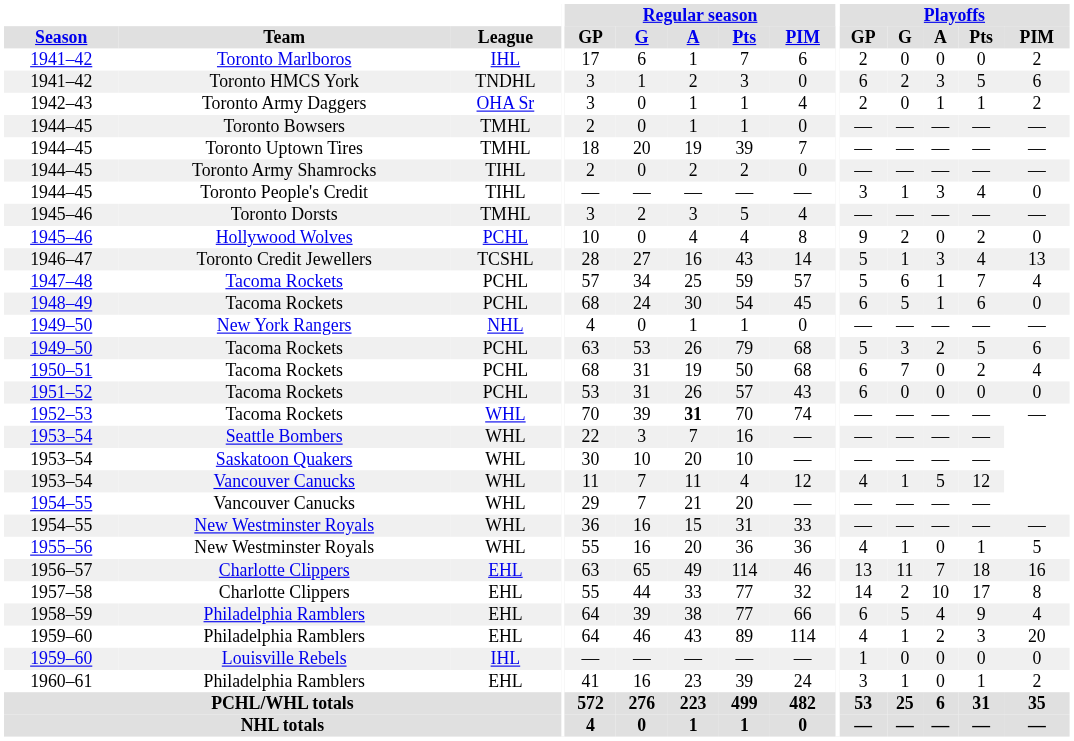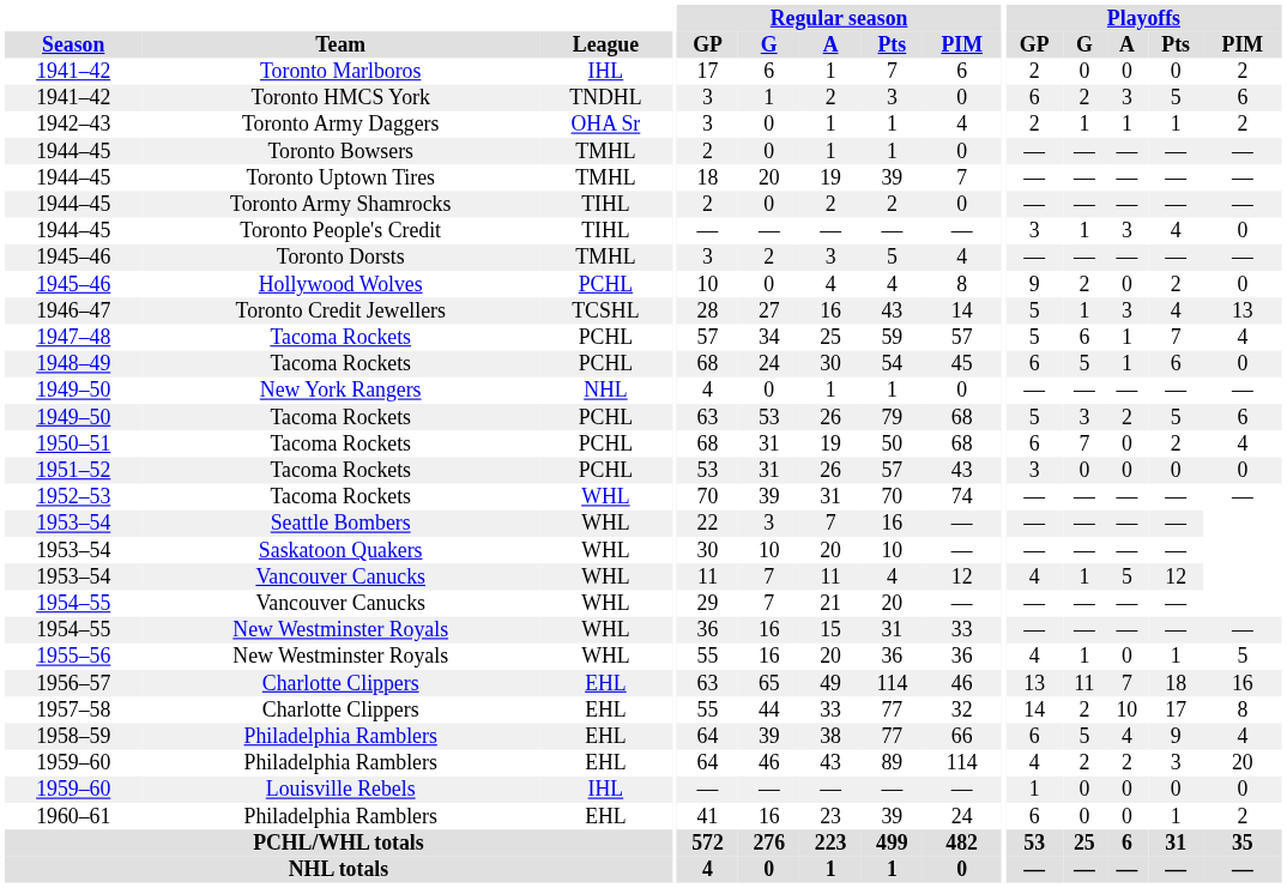1942–43 | Playoffs / G: 0 -> 1
1951–52 | Playoffs / GP: 6 -> 3
1952–53 | Regular season / A: bold -> normal
1959–60 / Philadelphia Ramblers | Playoffs / G: 1 -> 2
1960–61 | Playoffs / GP: 3 -> 6
1960–61 | Playoffs / G: 1 -> 0
